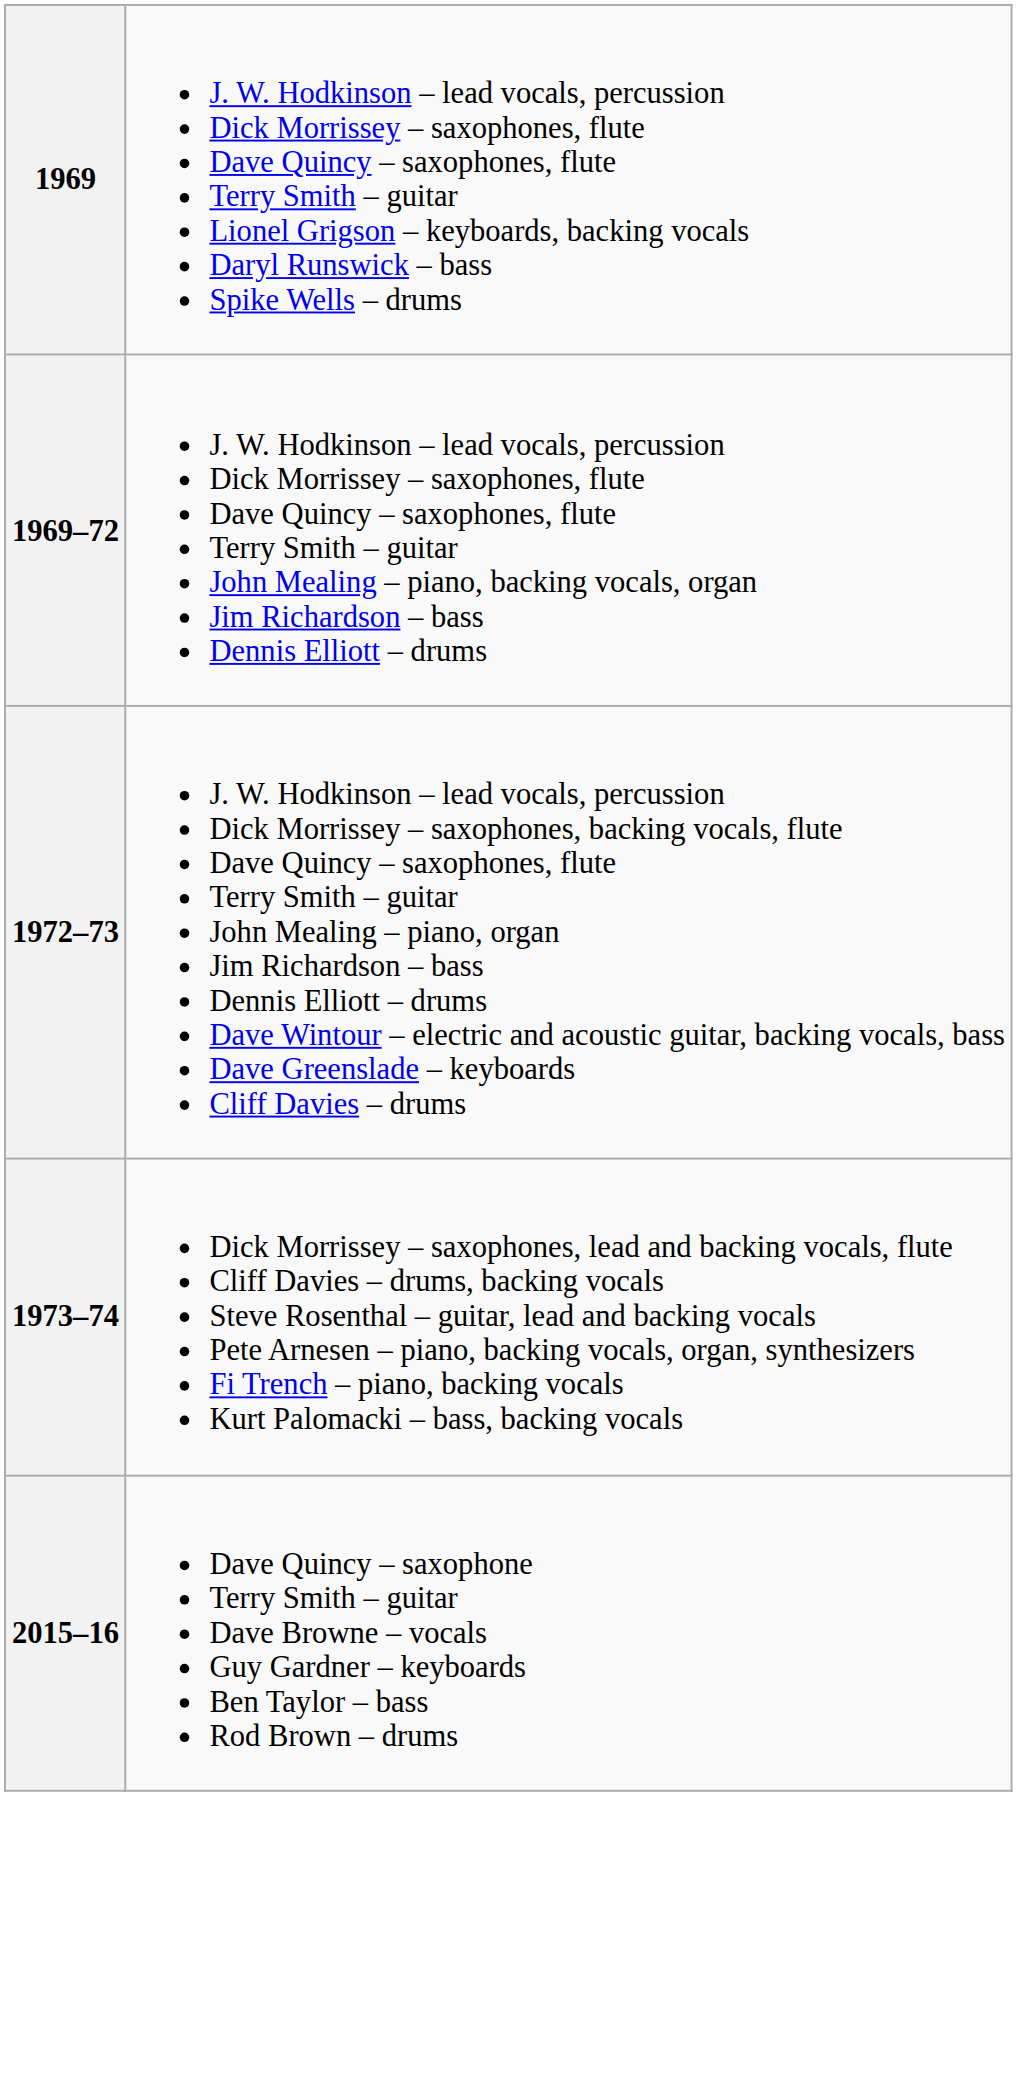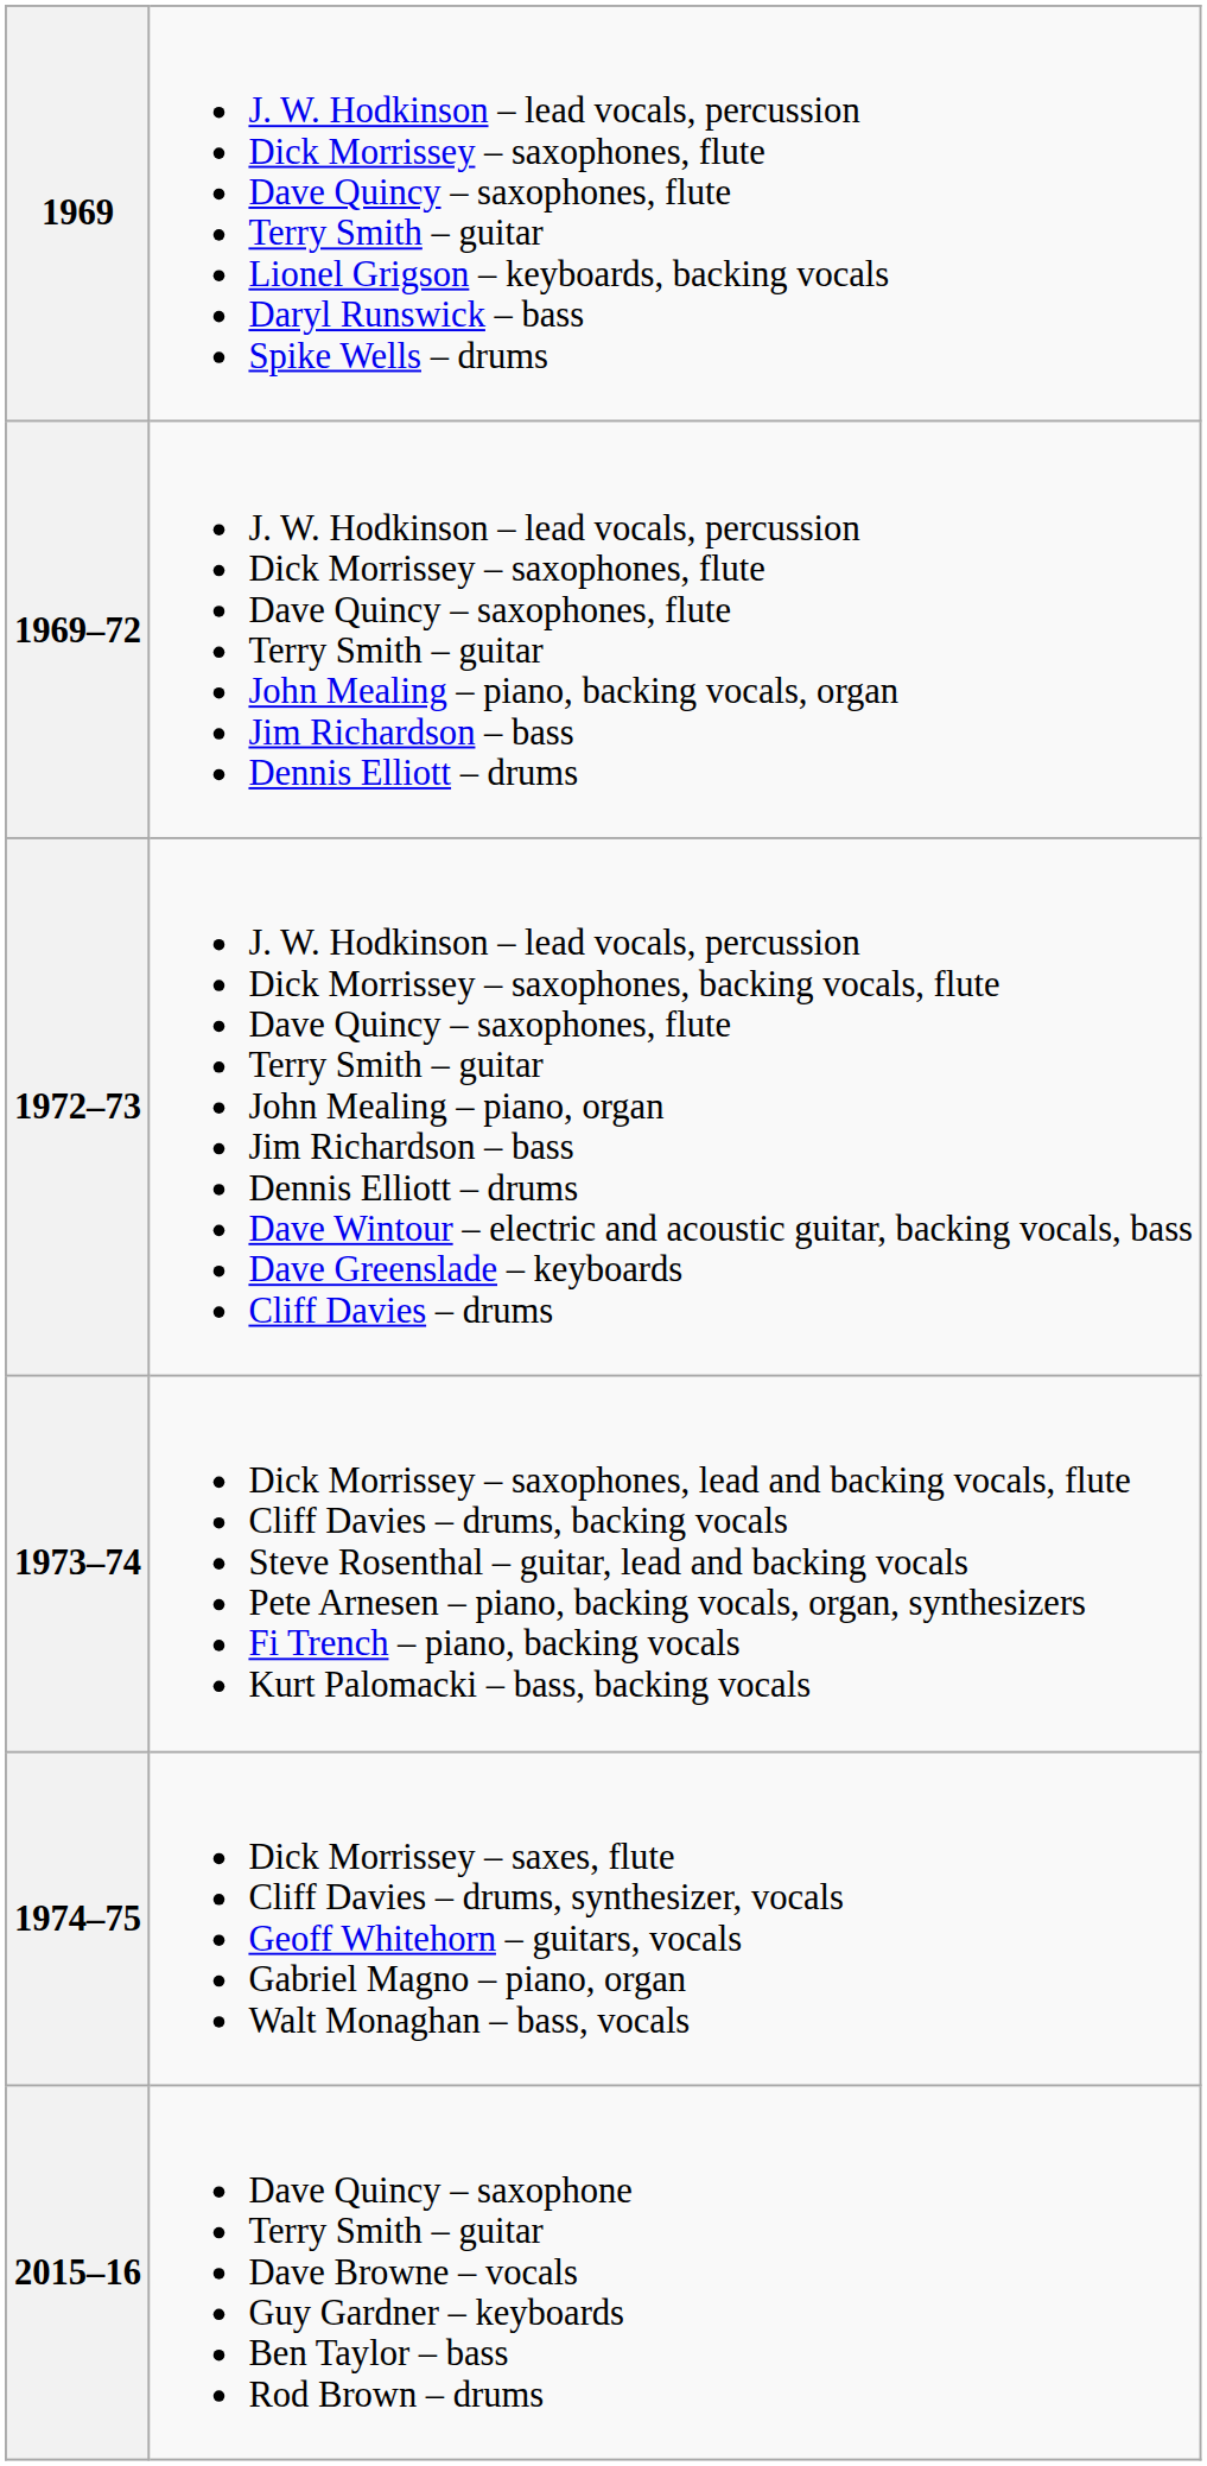+ row: 1974–75 | Dick Morrissey – saxes, flute Cliff Davies – drums, synthesizer, vocals Geoff Whitehorn – guitars, vocals Gabriel Magno – piano, organ Walt Monaghan – bass, vocals
